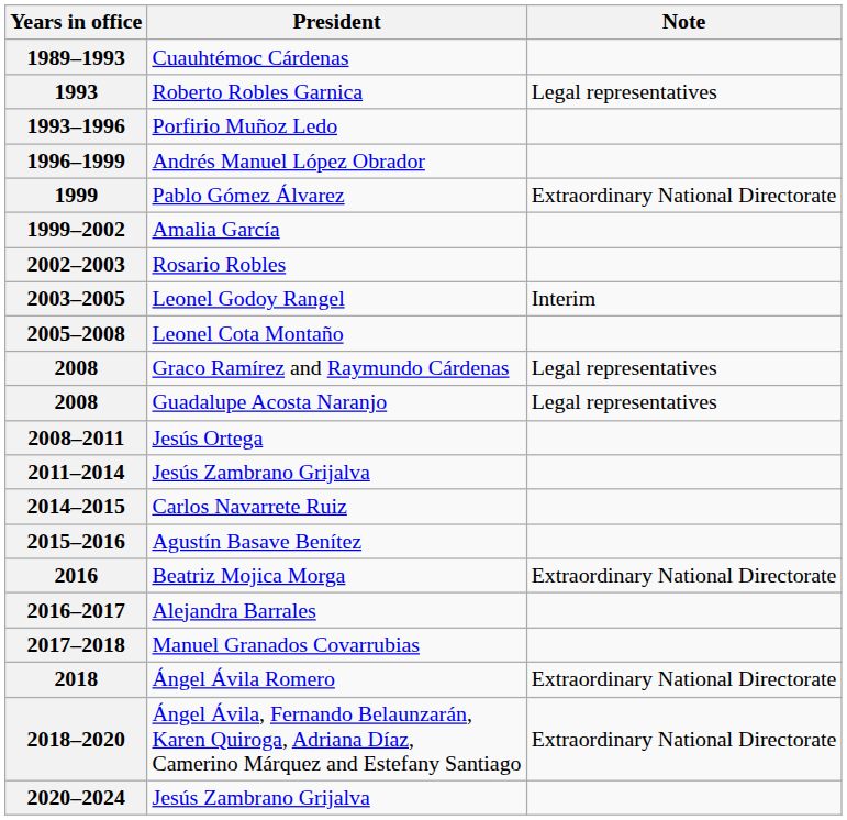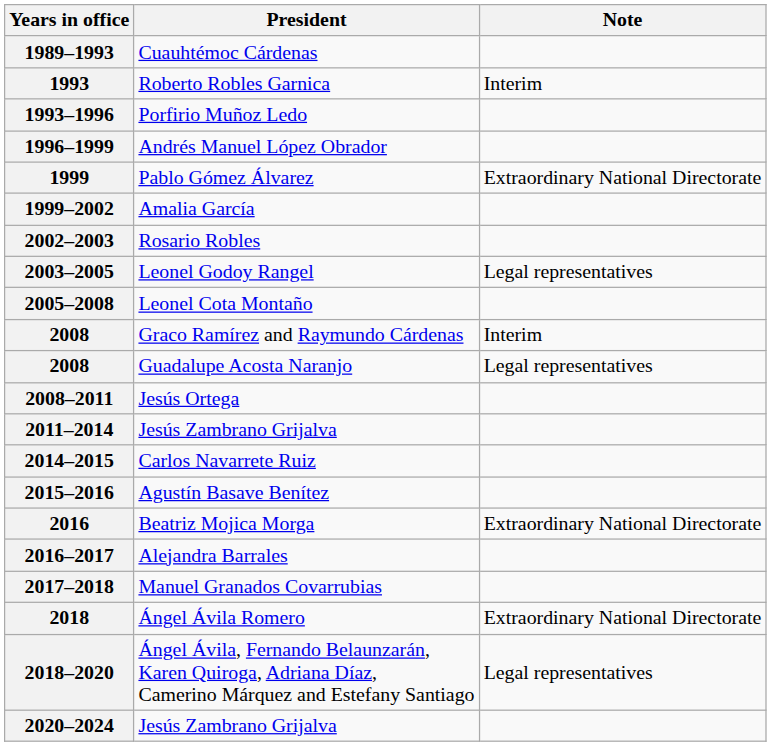1993 | Note: Legal representatives -> Interim
2003–2005 | Note: Interim -> Legal representatives
2008 / Graco Ramírez and Raymundo Cárdenas | Note: Legal representatives -> Interim
2018–2020 | Note: Extraordinary National Directorate -> Legal representatives
